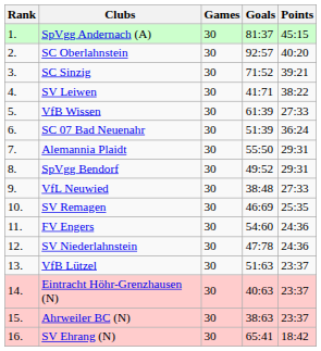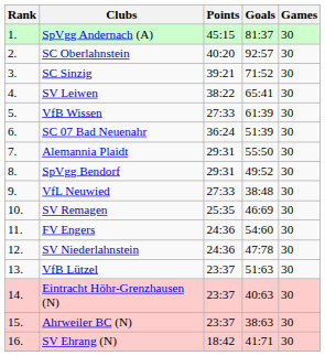columns swapped: Games <-> Points
SV Leiwen | Goals: 41:71 -> 65:41
SV Ehrang (N) | Goals: 65:41 -> 41:71
